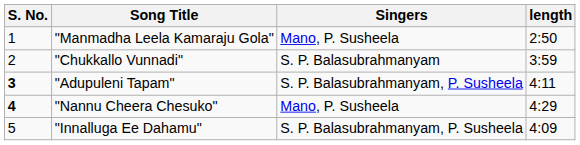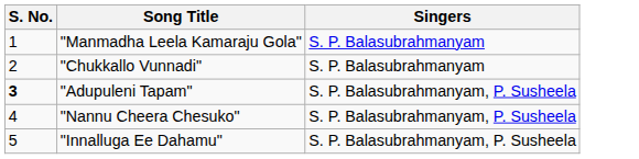- column: length | 2:50 | 3:59 | 4:11 | 4:29 | 4:09
"Manmadha Leela Kamaraju Gola" | Singers: Mano, P. Susheela -> S. P. Balasubrahmanyam
"Nannu Cheera Chesuko" | S. No.: bold -> normal
"Nannu Cheera Chesuko" | Singers: Mano, P. Susheela -> S. P. Balasubrahmanyam, P. Susheela
